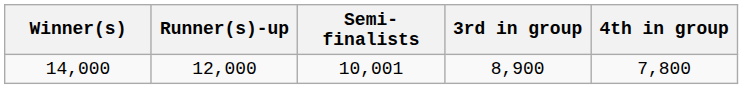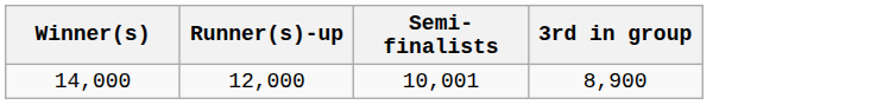- column: 4th in group | 7,800
